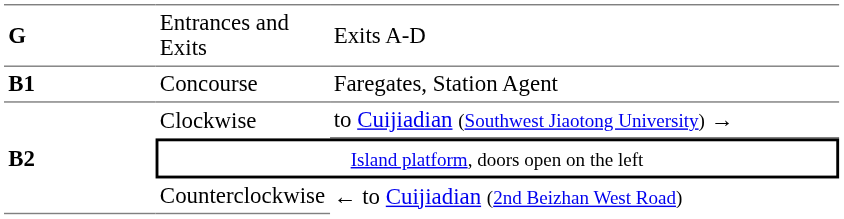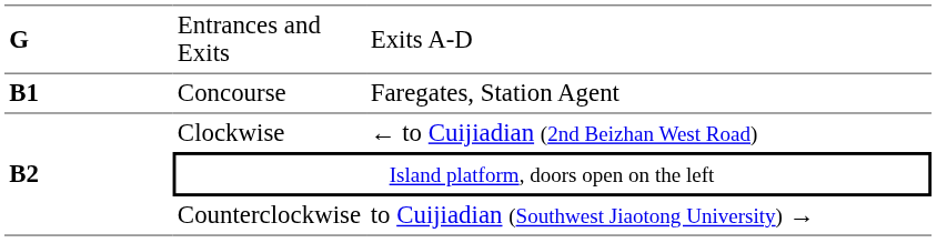Clockwise | column 3: to Cuijiadian (Southwest Jiaotong University) → -> ← to Cuijiadian (2nd Beizhan West Road)
Counterclockwise | column 3: ← to Cuijiadian (2nd Beizhan West Road) -> to Cuijiadian (Southwest Jiaotong University) →
